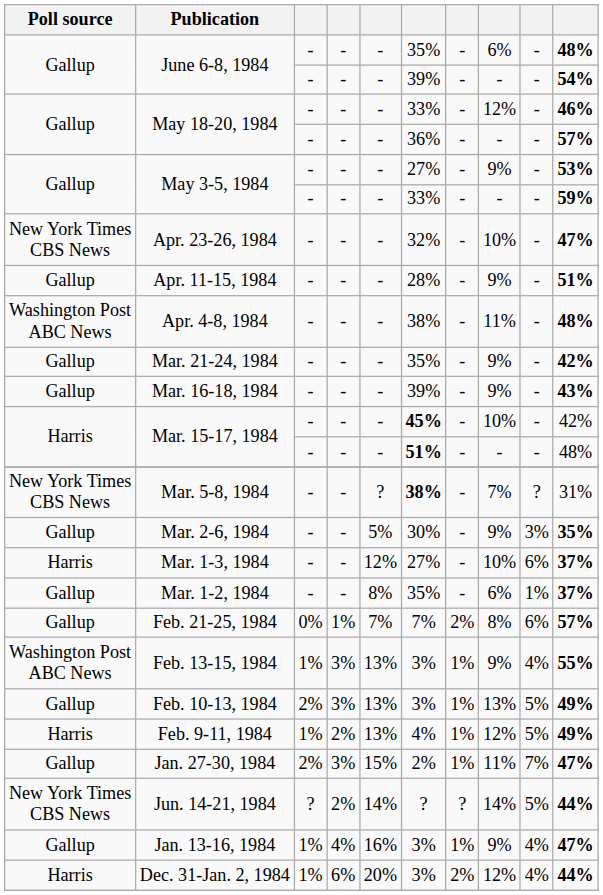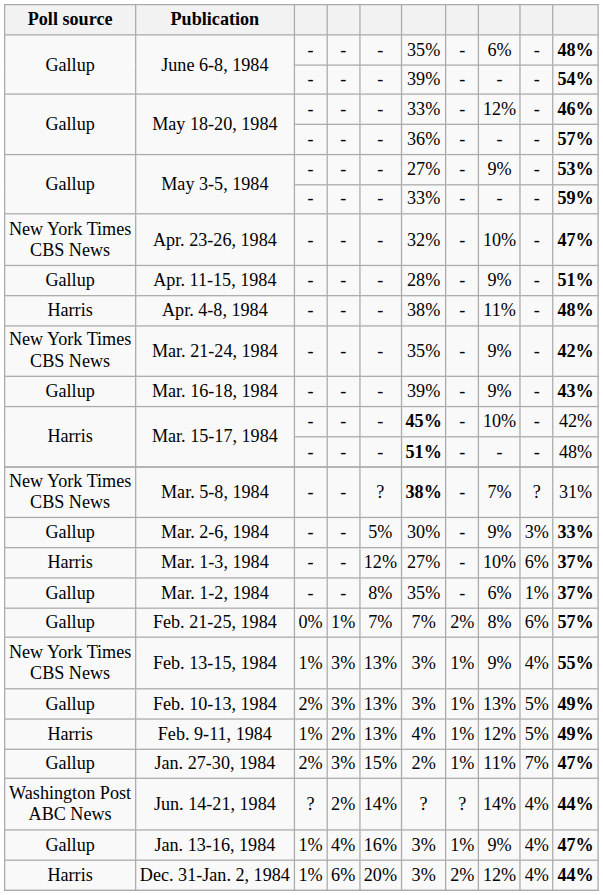Apr. 4-8, 1984 | Poll source: Washington Post ABC News -> Harris
Mar. 21-24, 1984 | Poll source: Gallup -> New York Times CBS News
Mar. 2-6, 1984 | column 10: 35% -> 33%
Feb. 13-15, 1984 | Poll source: Washington Post ABC News -> New York Times CBS News
Jun. 14-21, 1984 | Poll source: New York Times CBS News -> Washington Post ABC News
Jun. 14-21, 1984 | column 9: 5% -> 4%
